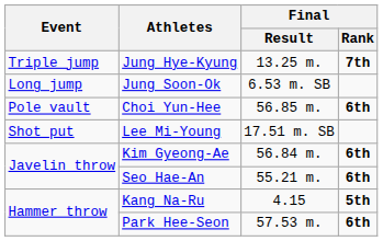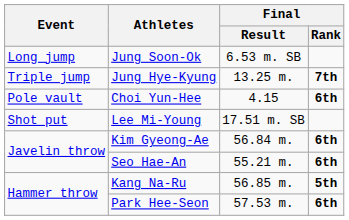rows swapped: Jung Soon-Ok <-> Jung Hye-Kyung
Choi Yun-Hee | Final / Result: 56.85 m. -> 4.15
Kang Na-Ru | Final / Result: 4.15 -> 56.85 m.
